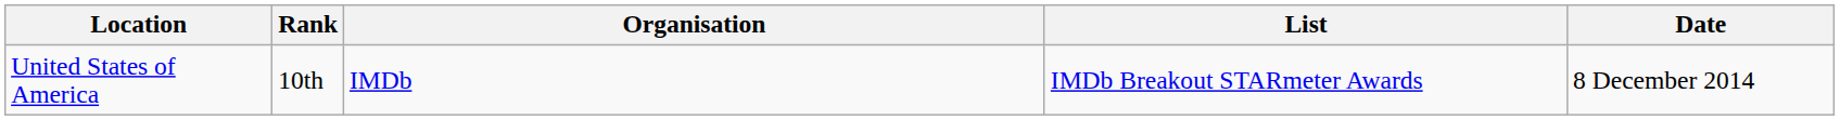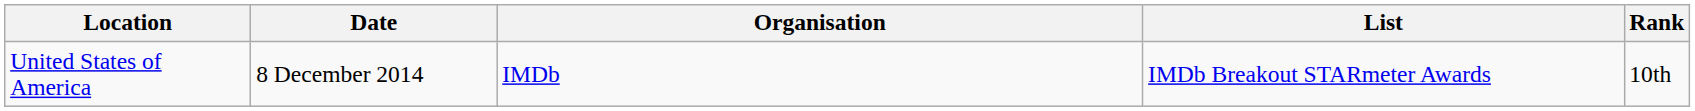columns swapped: Date <-> Rank
